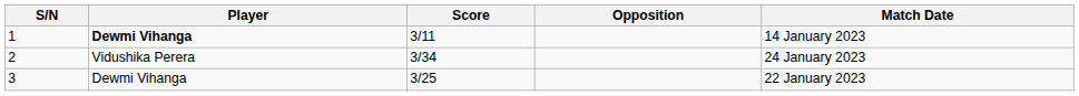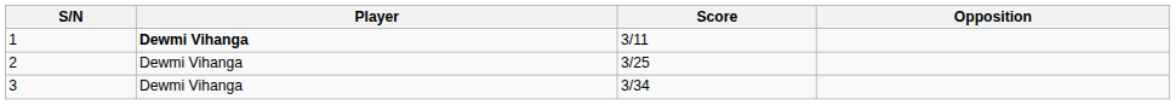- column: Match Date | 14 January 2023 | 24 January 2023 | 22 January 2023
2 | Player: Vidushika Perera -> Dewmi Vihanga
2 | Score: 3/34 -> 3/25
3 | Score: 3/25 -> 3/34
